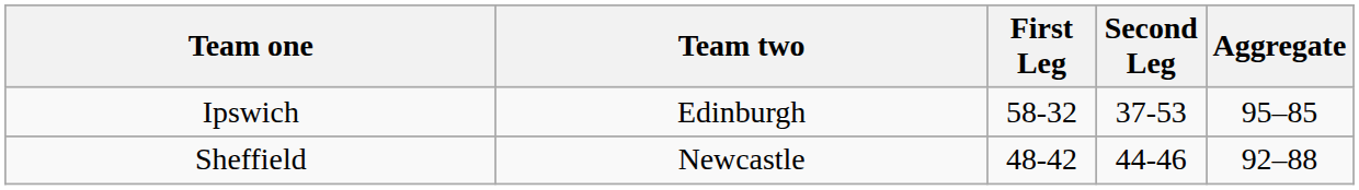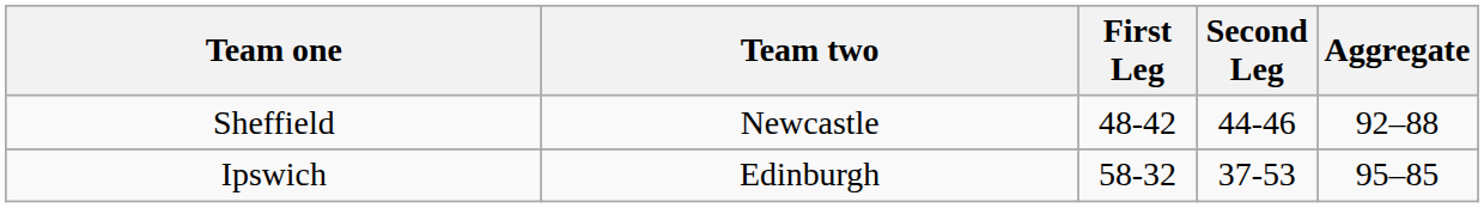rows swapped: Ipswich <-> Sheffield
